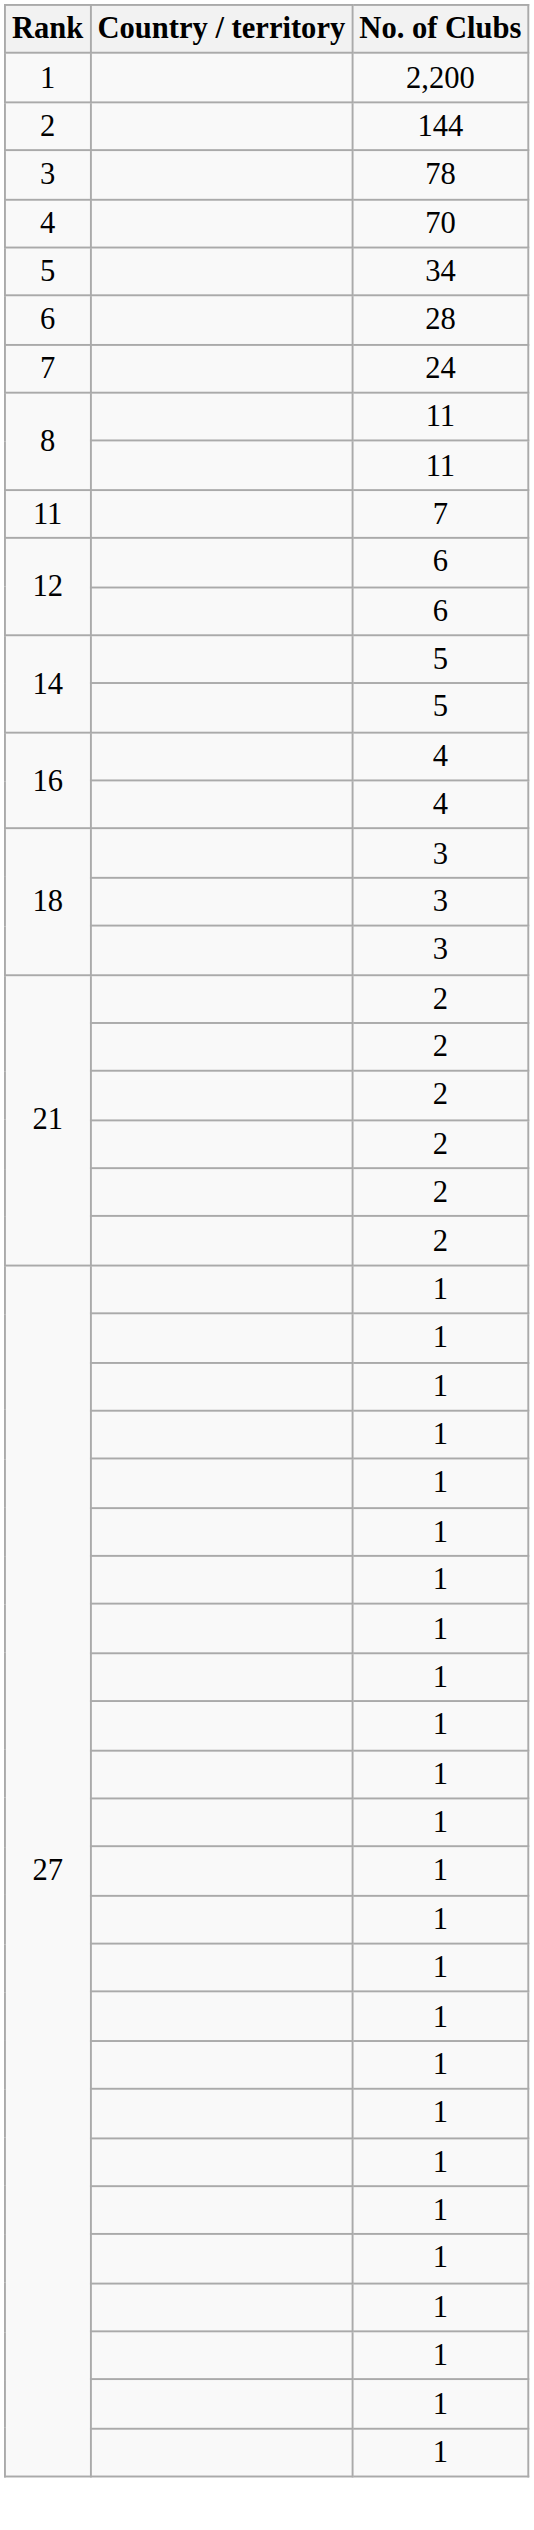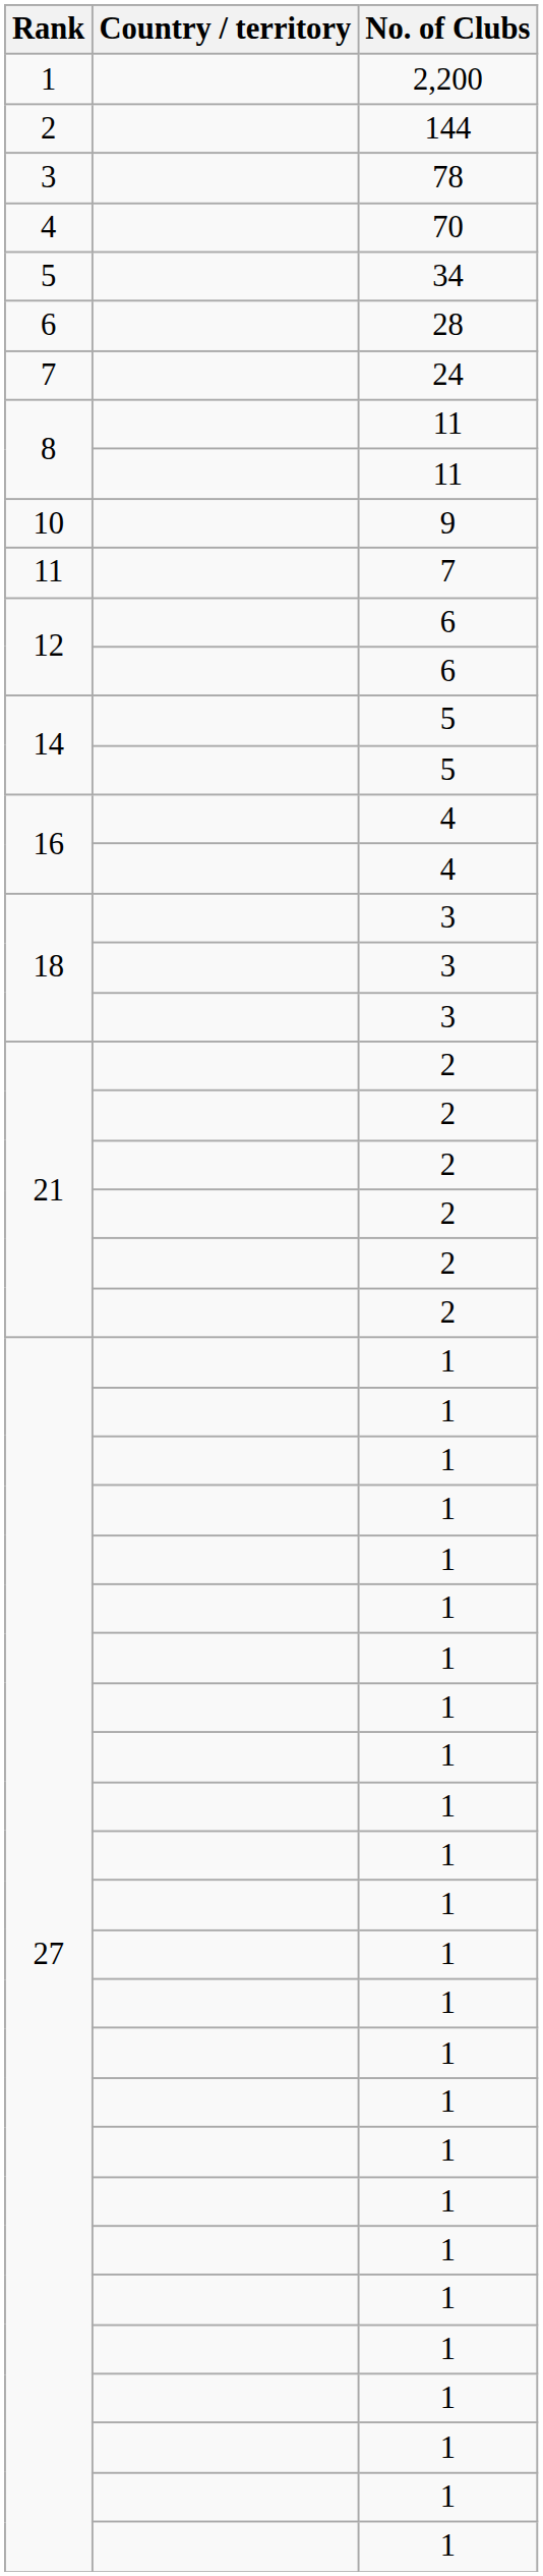+ row: 10 | 9
